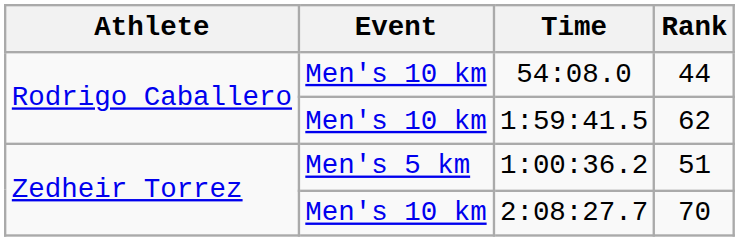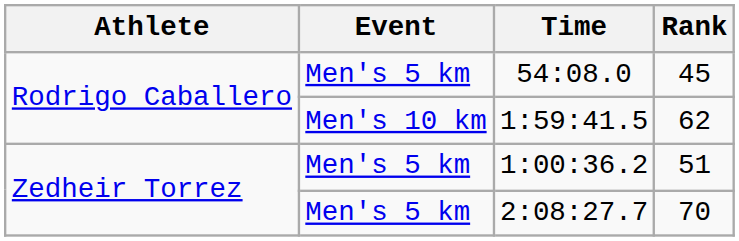54:08.0 | Event: Men's 10 km -> Men's 5 km
54:08.0 | Rank: 44 -> 45
2:08:27.7 | Event: Men's 10 km -> Men's 5 km
